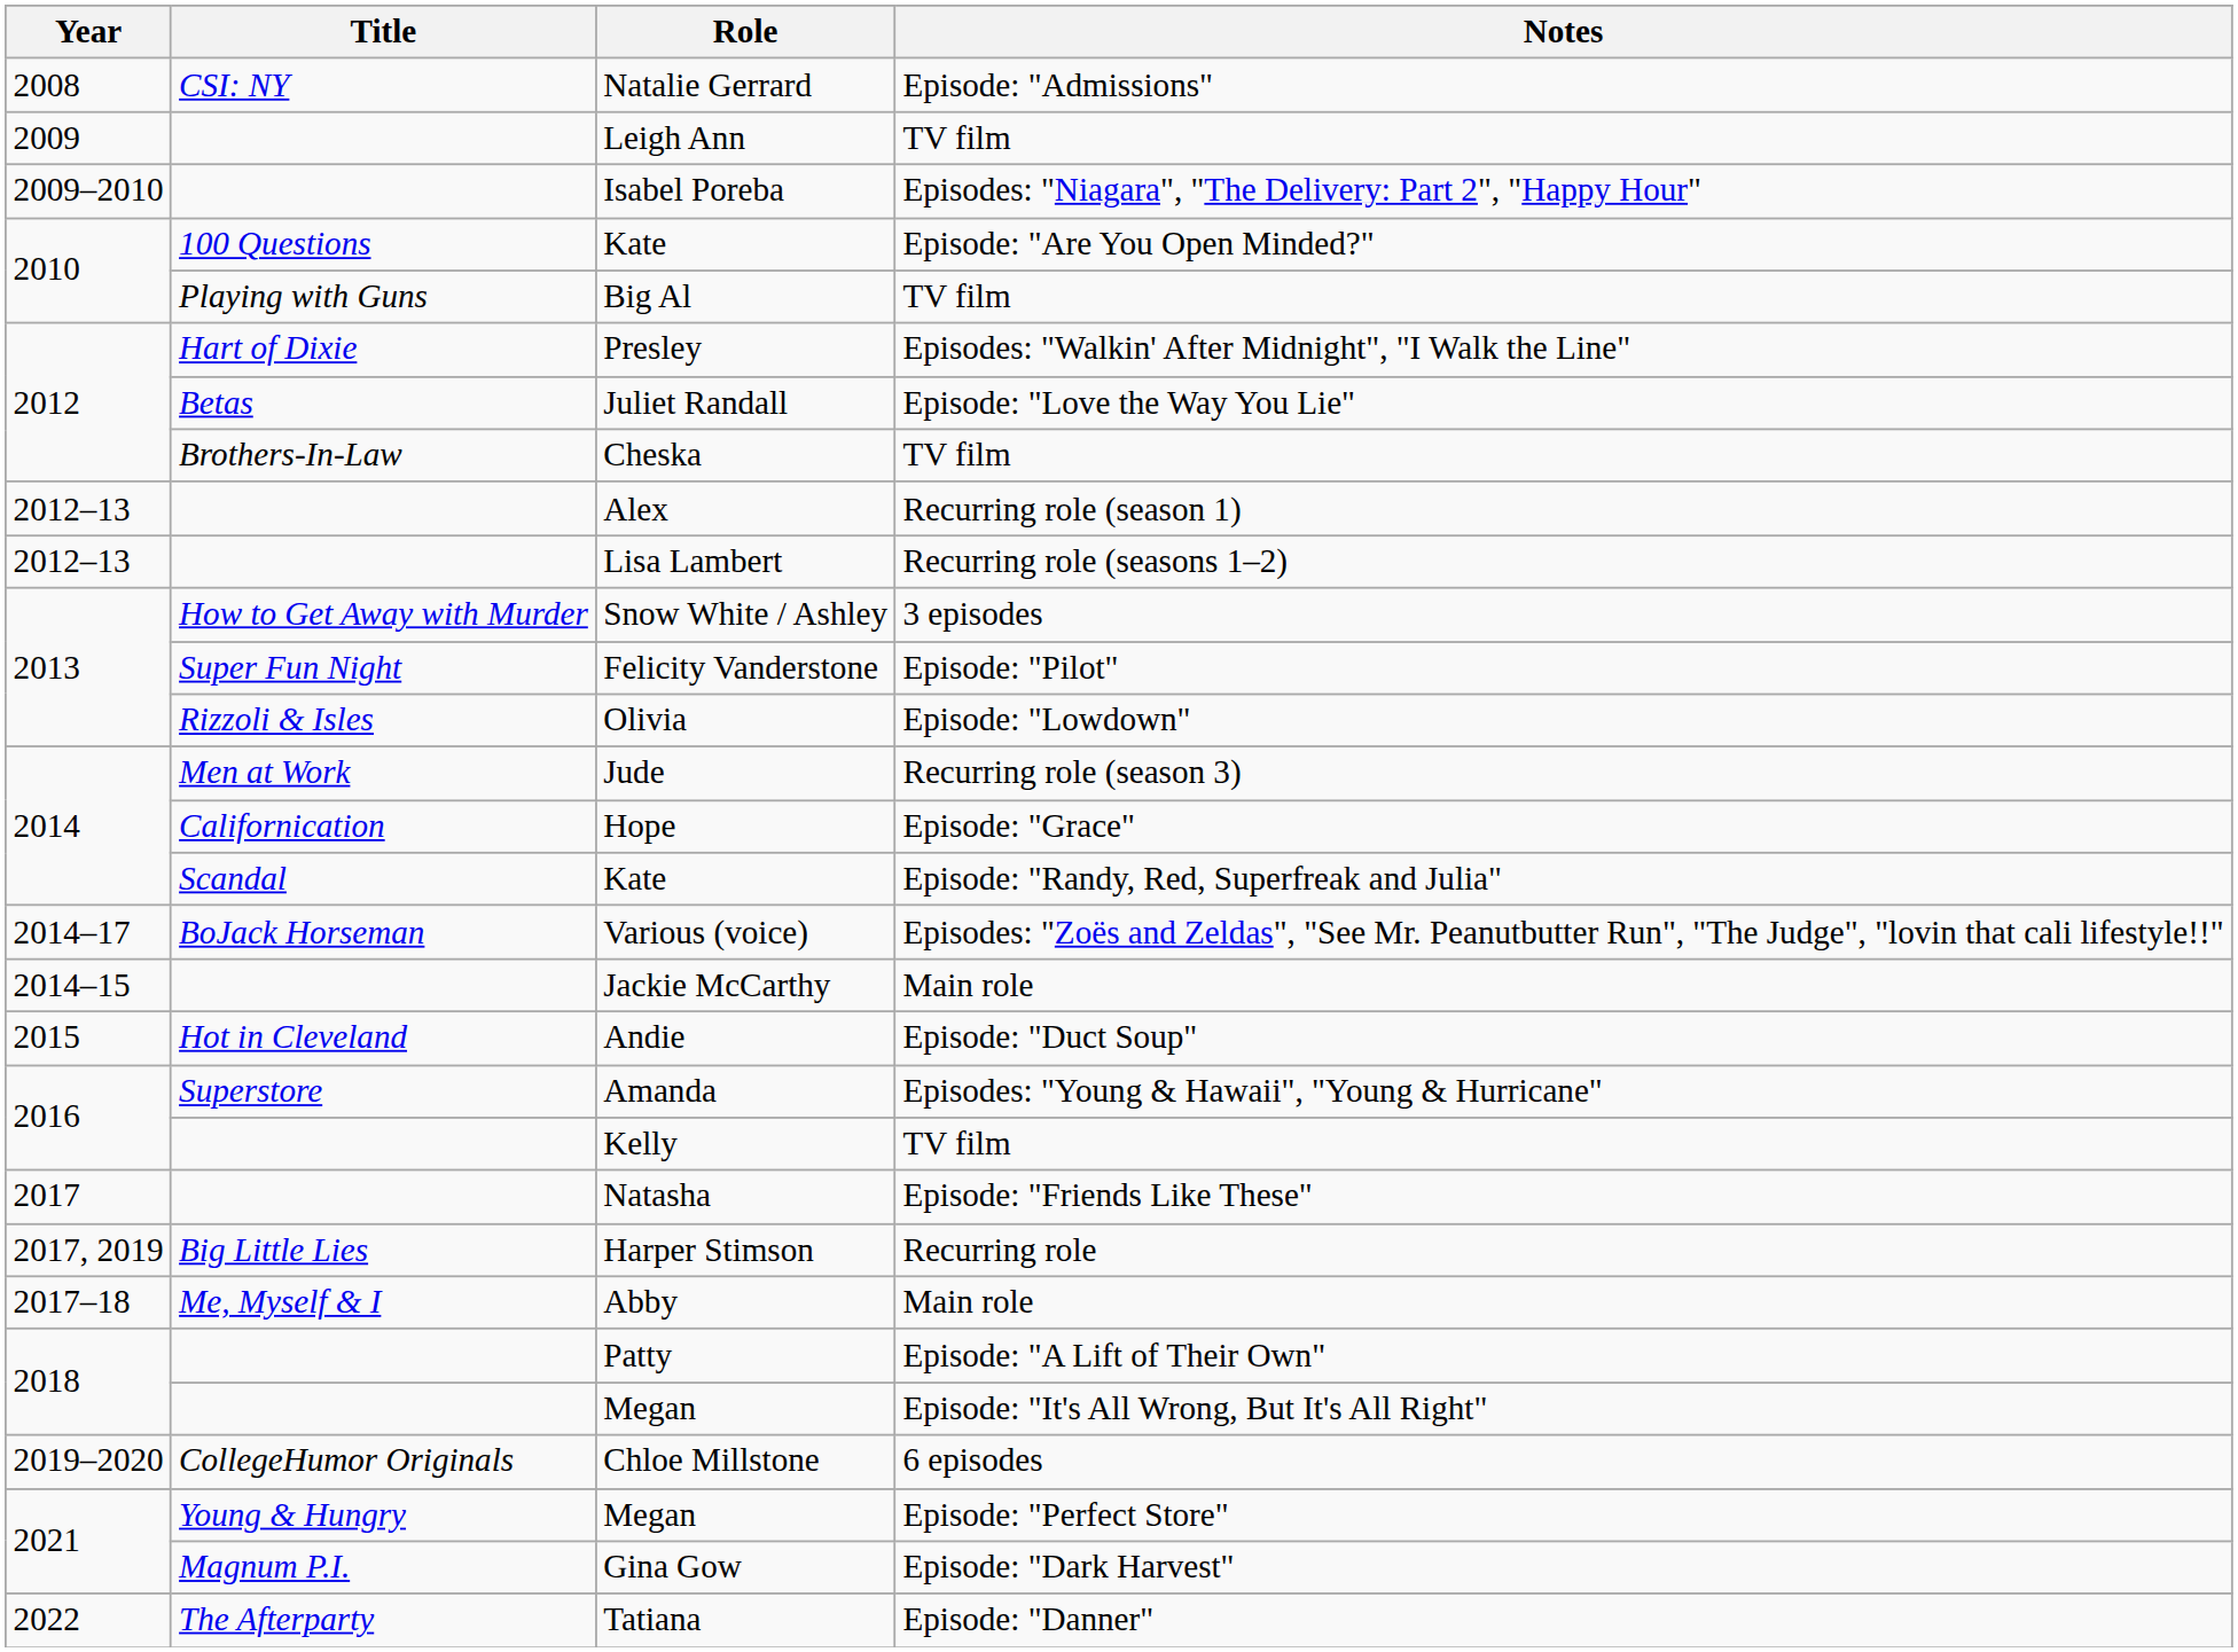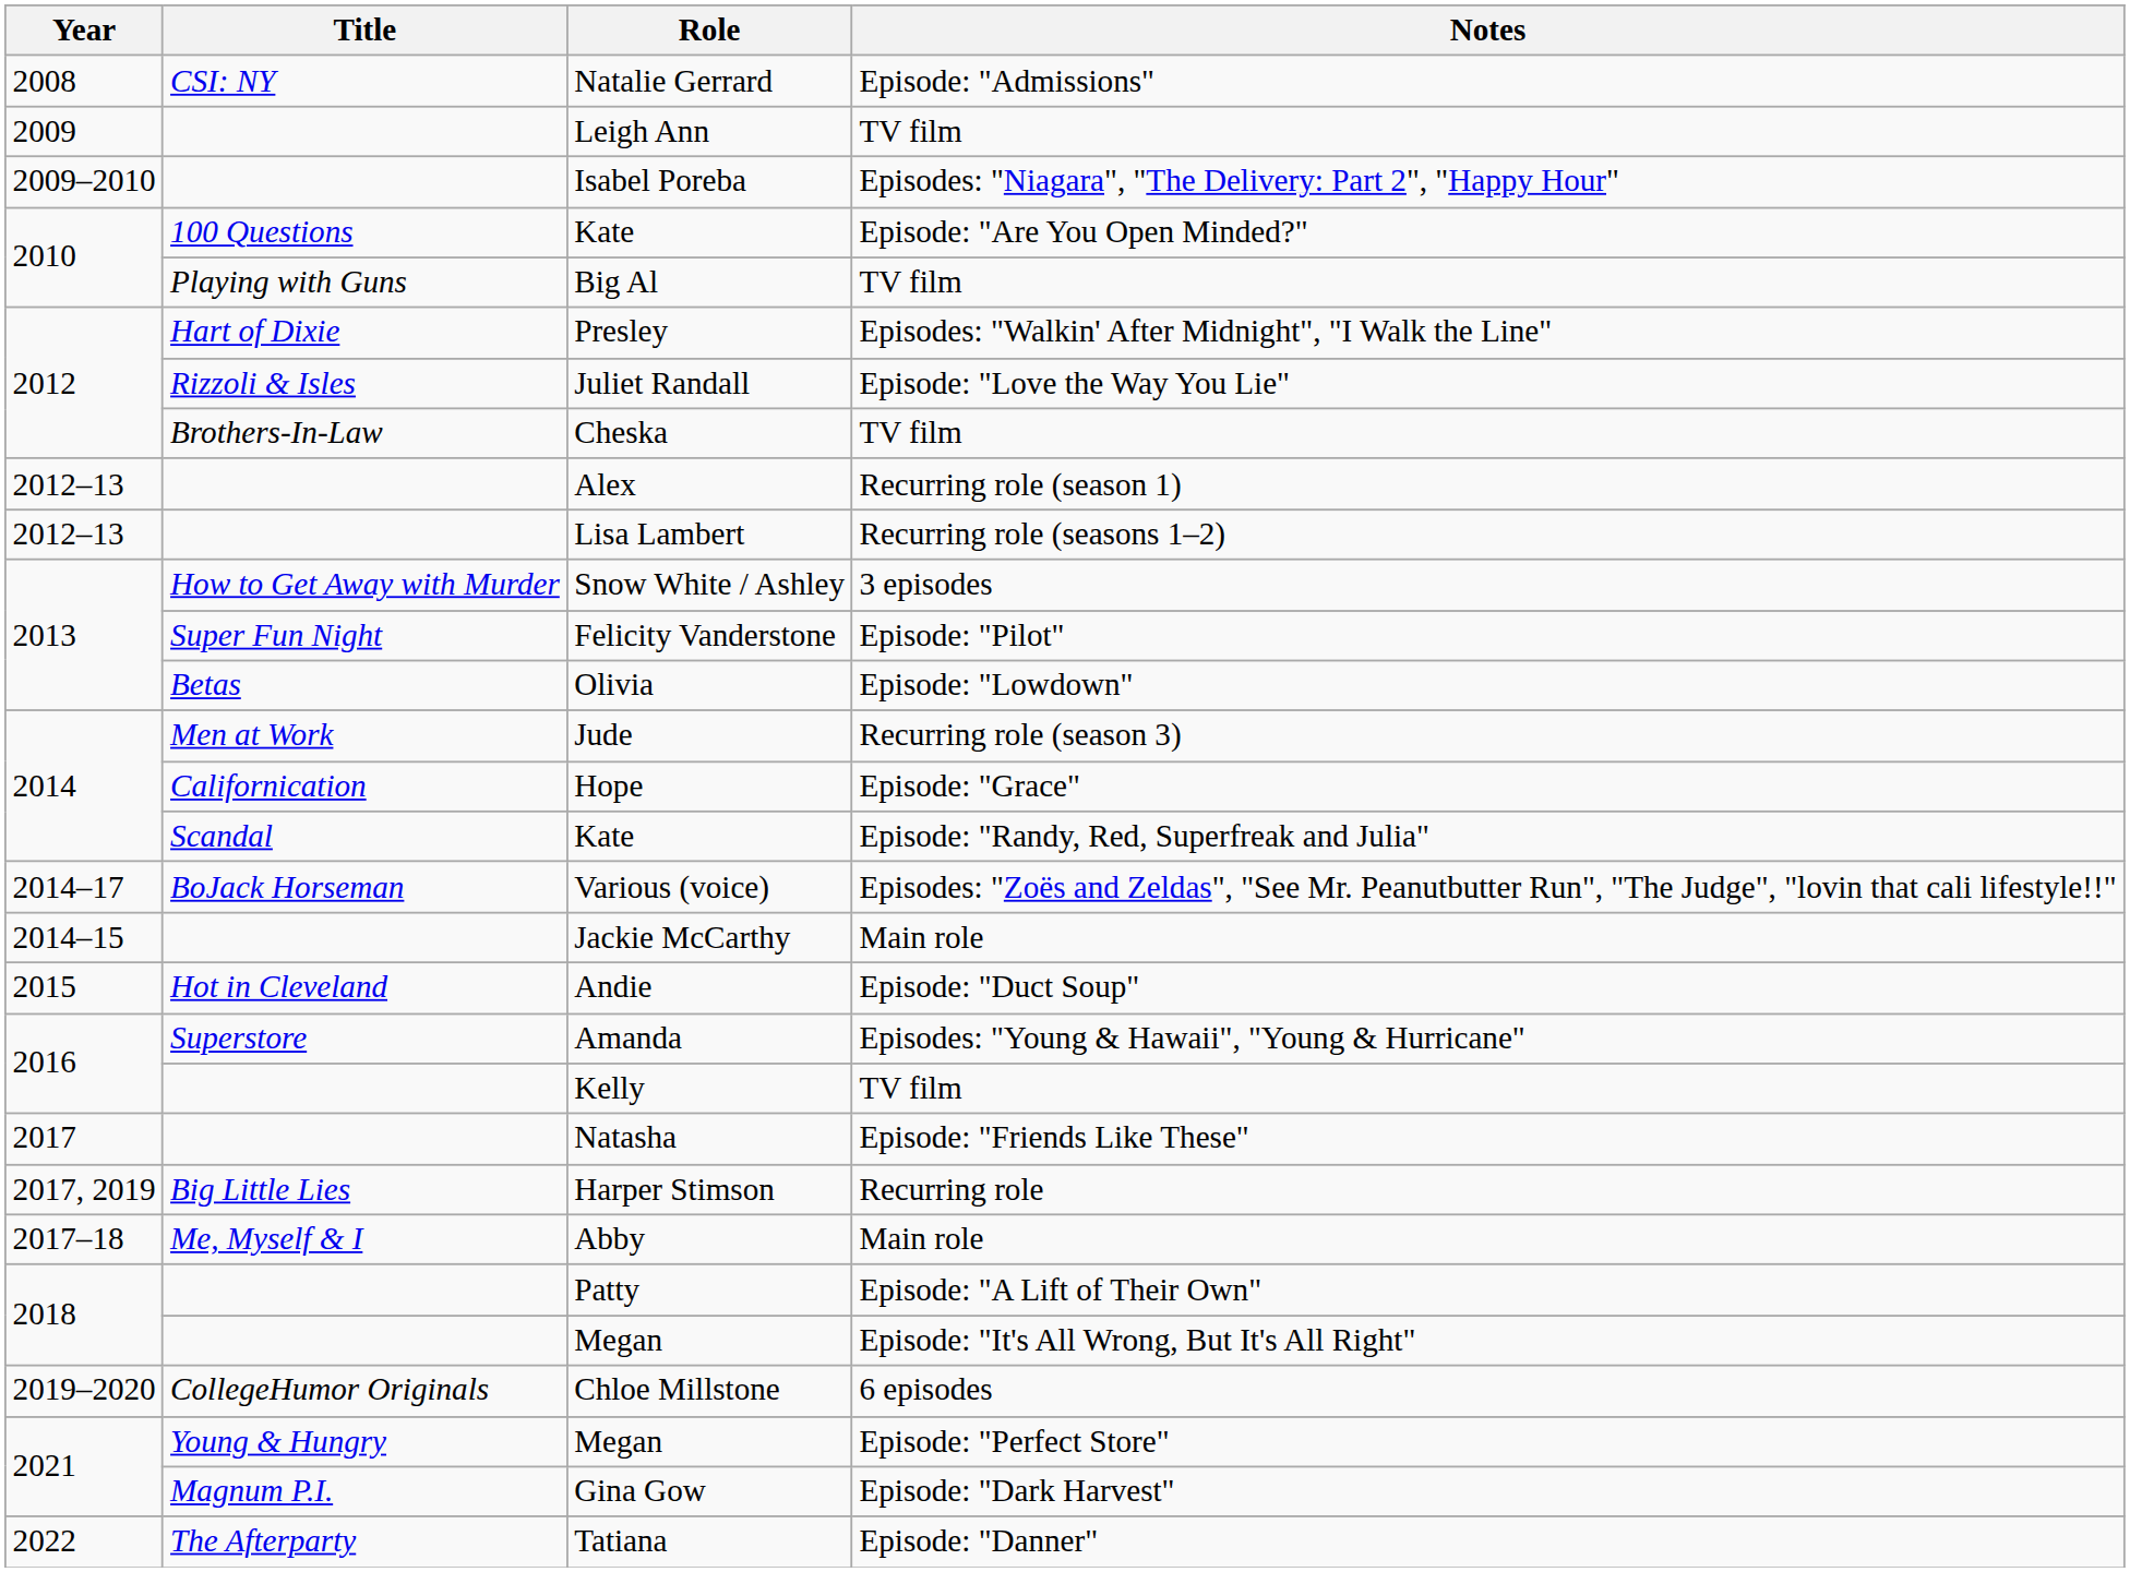Juliet Randall | Title: Betas -> Rizzoli & Isles
Olivia | Title: Rizzoli & Isles -> Betas
